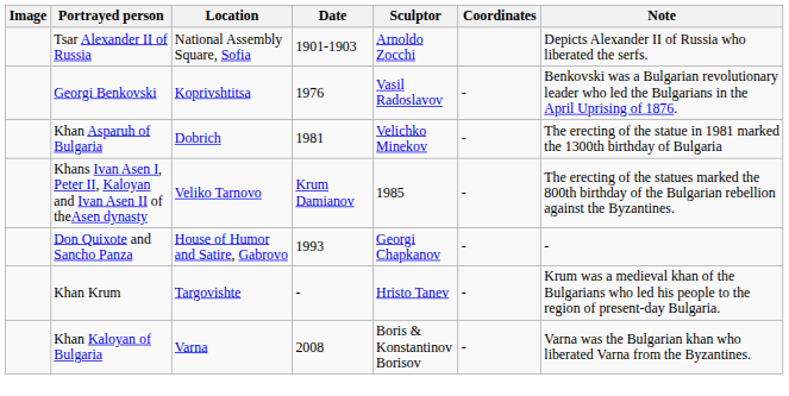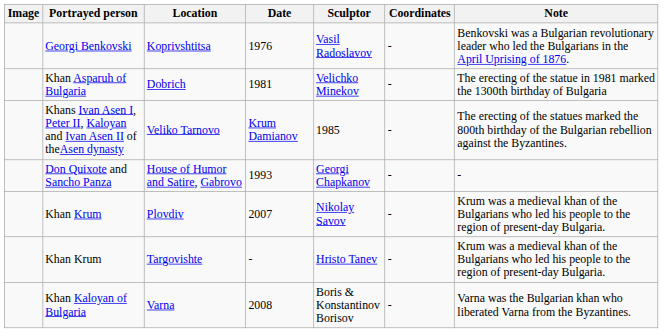- row: Tsar Alexander II of Russia | National Assembly Square, Sofia | 1901-1903 | Arnoldo Zocchi | Depicts Alexander II of Russia who liberated the serfs.
+ row: Khan Krum | Plovdiv | 2007 | Nikolay Savov | - | Krum was a medieval khan of the Bulgarians who led his people to the region of present-day Bulgaria.
